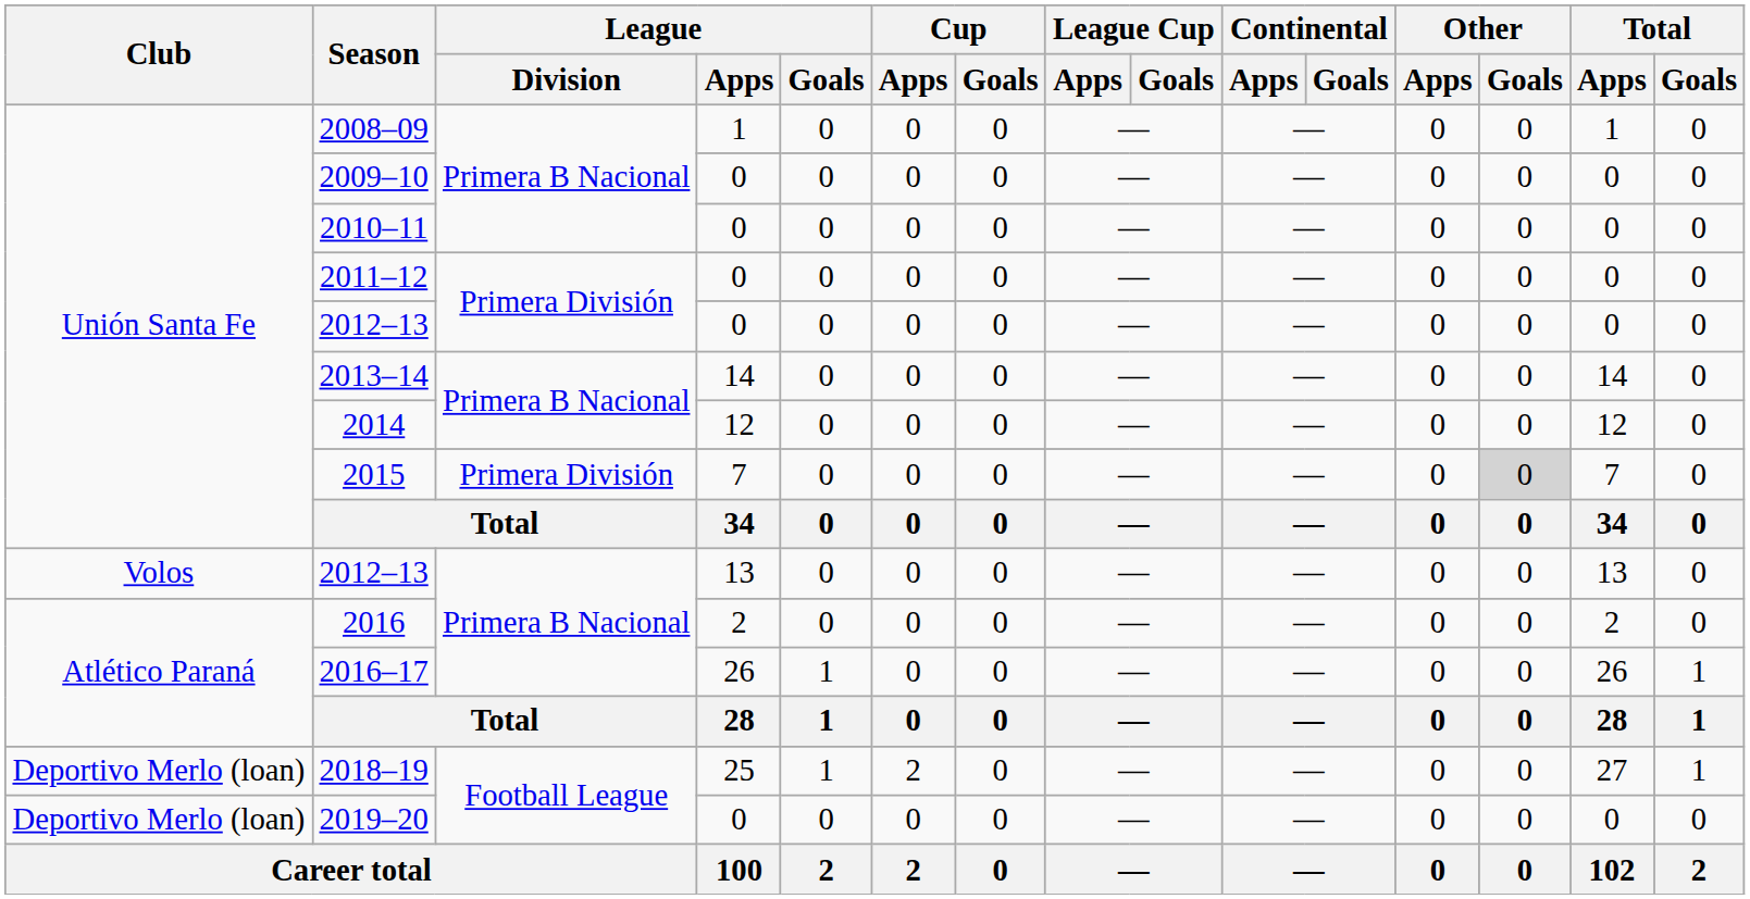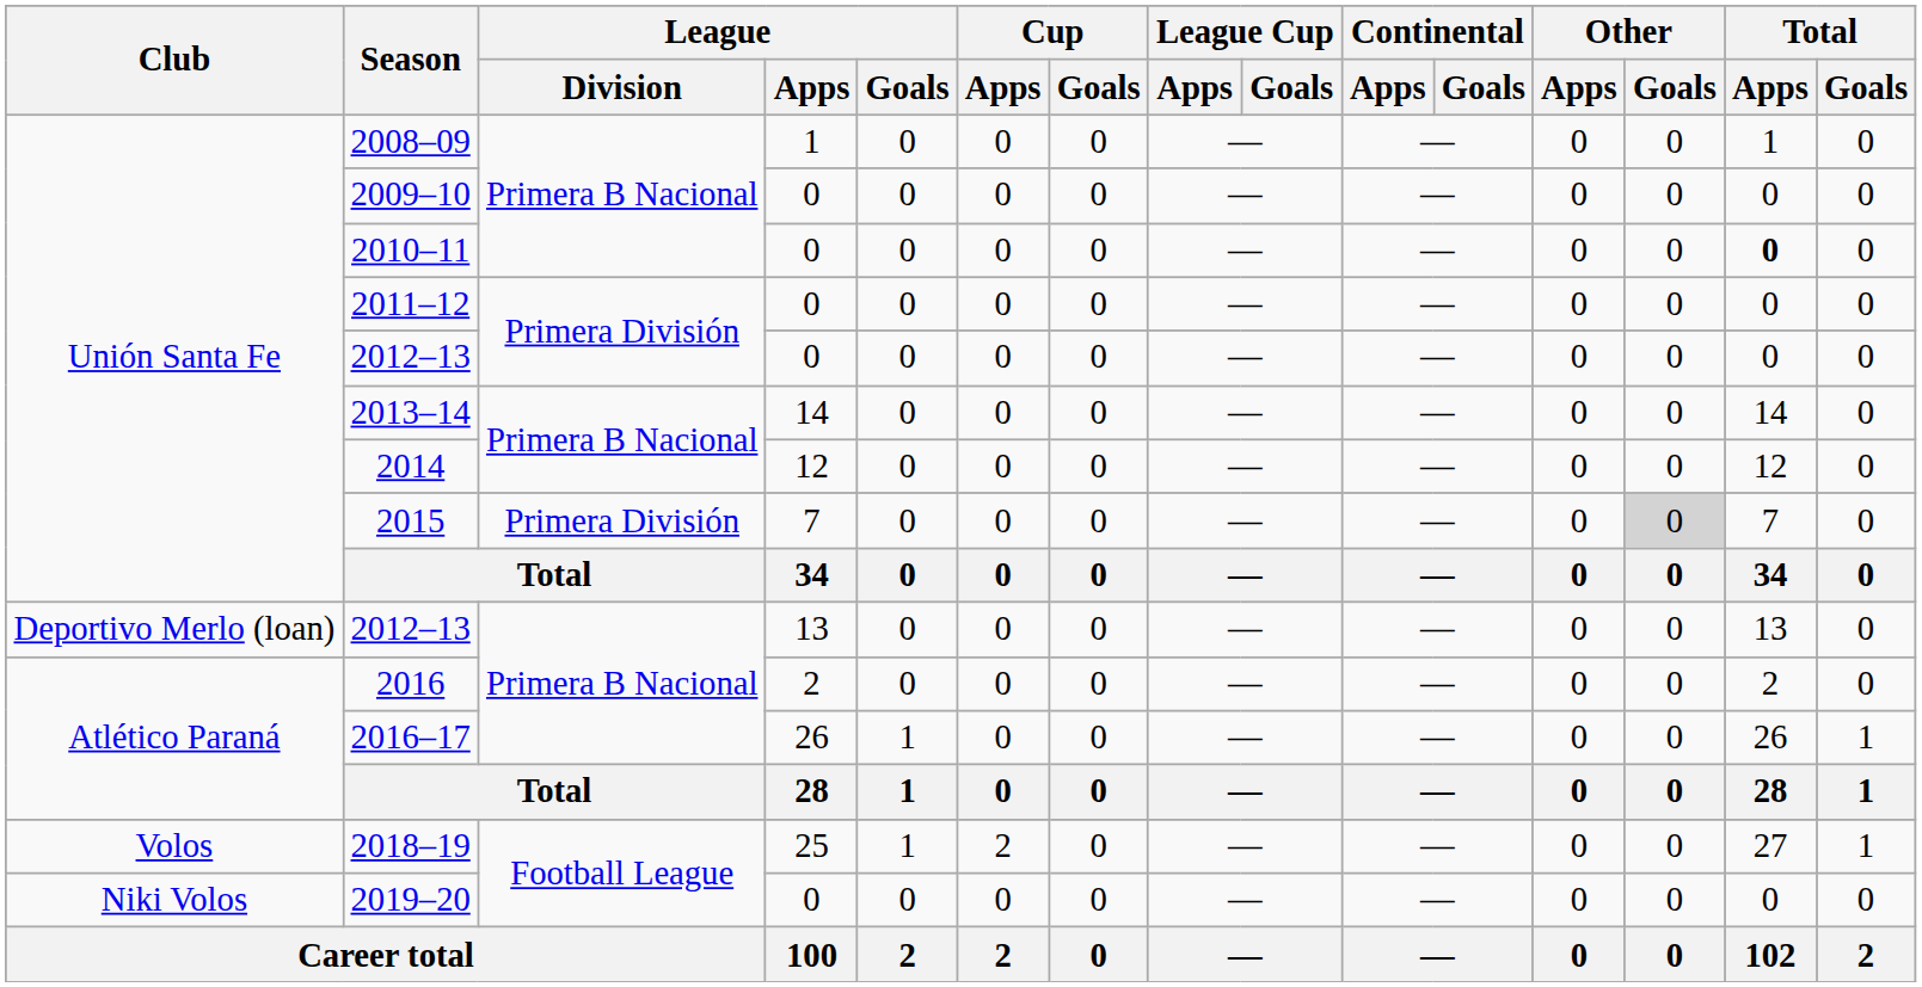2010–11 | Total / Apps: normal -> bold
2012–13 / 13 | Club: Volos -> Deportivo Merlo (loan)
2018–19 | Club: Deportivo Merlo (loan) -> Volos
2019–20 | Club: Deportivo Merlo (loan) -> Niki Volos
